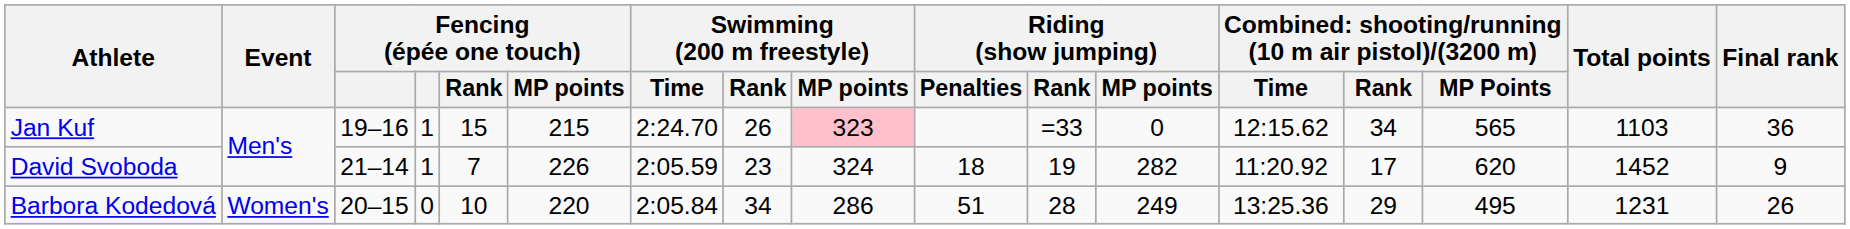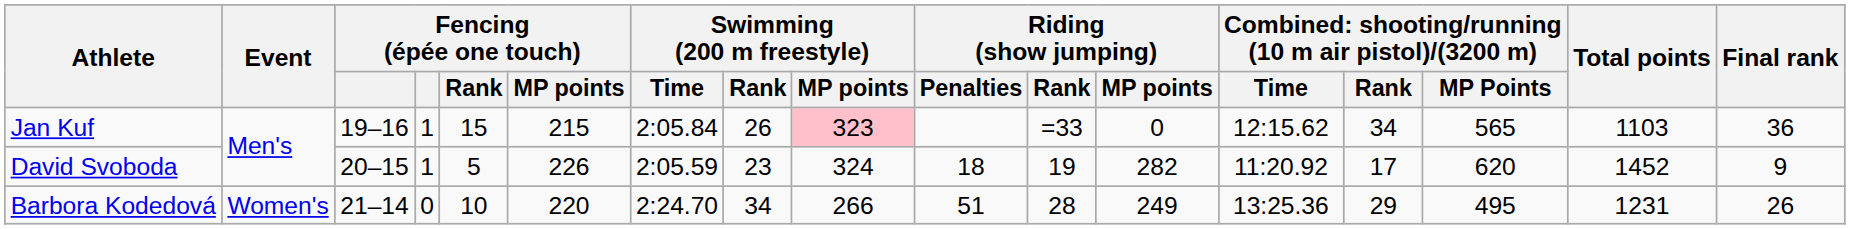Jan Kuf | Swimming (200 m freestyle) / Time: 2:24.70 -> 2:05.84
David Svoboda | column 3: 21–14 -> 20–15
David Svoboda | Fencing (épée one touch) / Rank: 7 -> 5
Barbora Kodedová | column 3: 20–15 -> 21–14
Barbora Kodedová | Swimming (200 m freestyle) / Time: 2:05.84 -> 2:24.70
Barbora Kodedová | Swimming (200 m freestyle) / MP points: 286 -> 266
